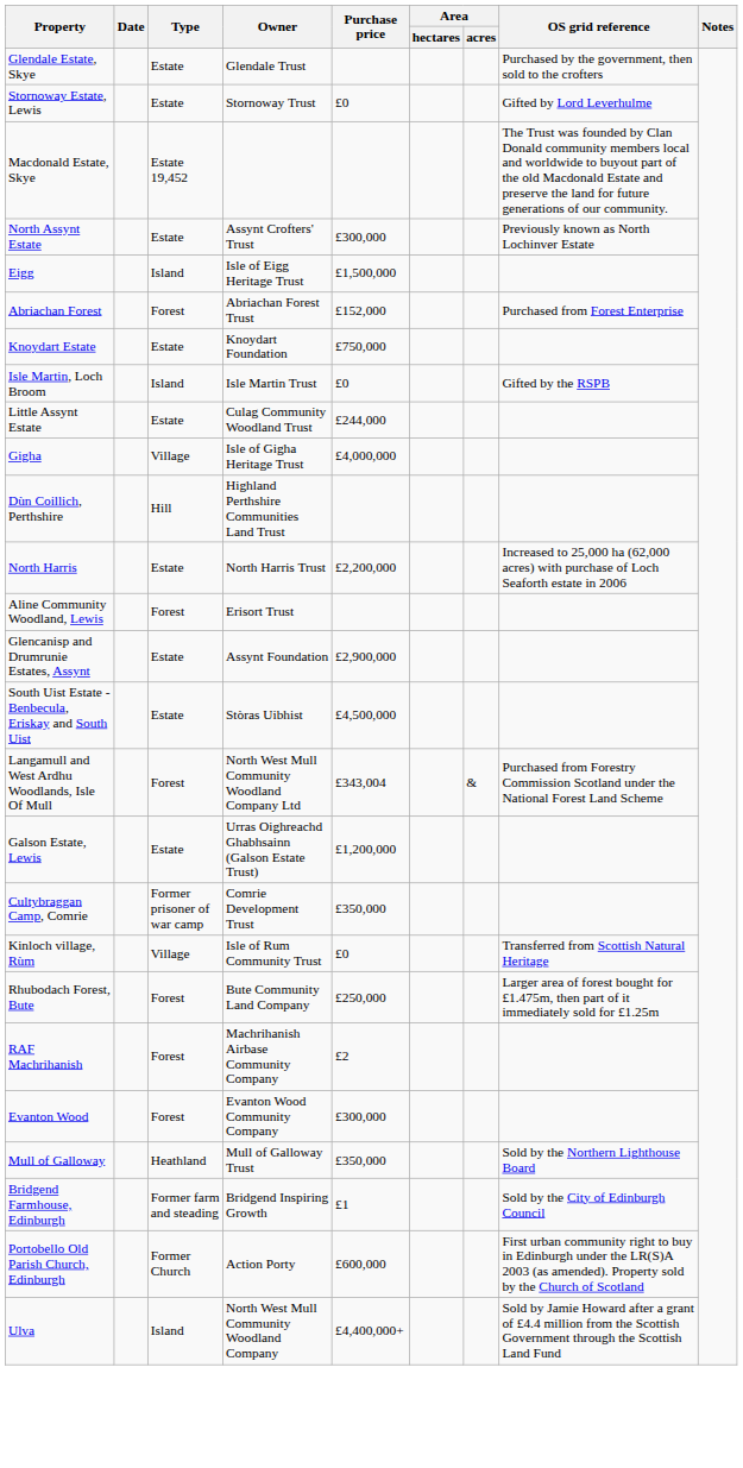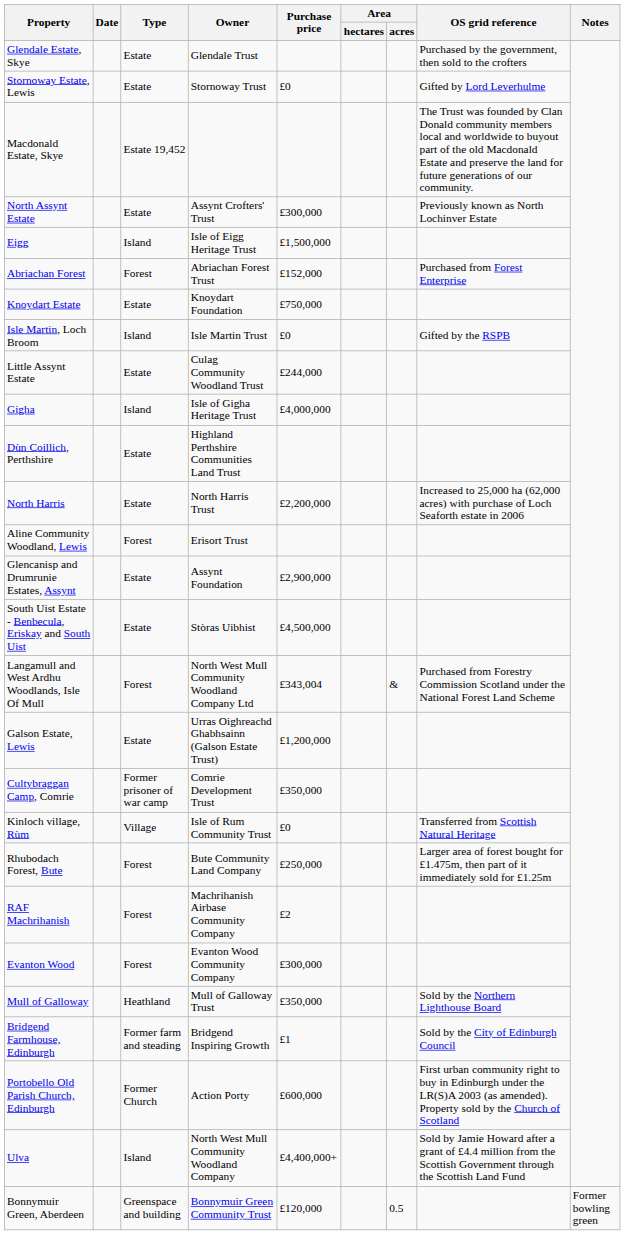Gigha | Type: Village -> Island
Dùn Coillich, Perthshire | Type: Hill -> Estate
+ row: Bonnymuir Green, Aberdeen | Greenspace and building | Bonnymuir Green Community Trust | £120,000 | 0.5 | Former bowling green
